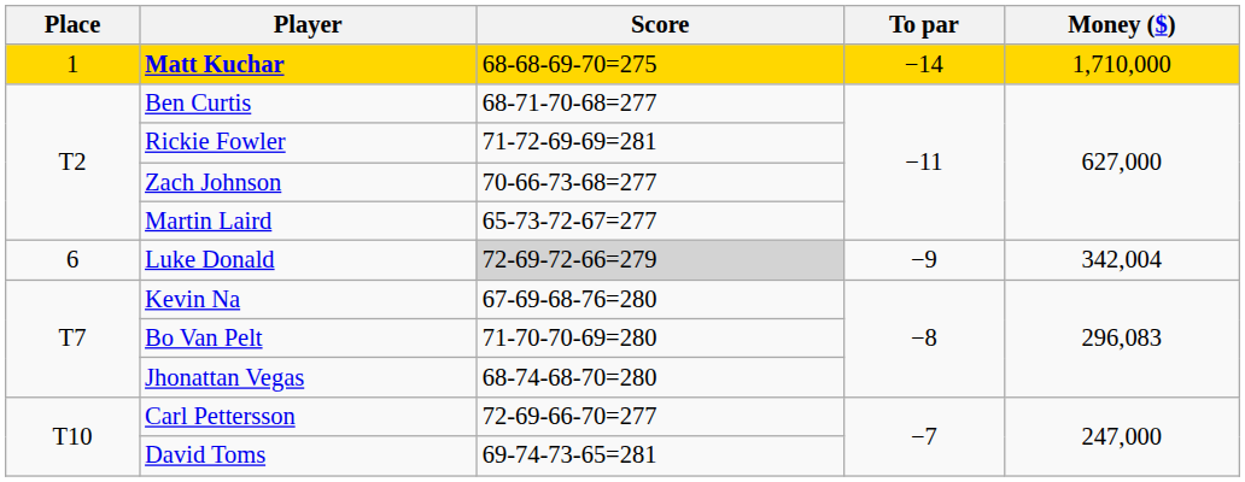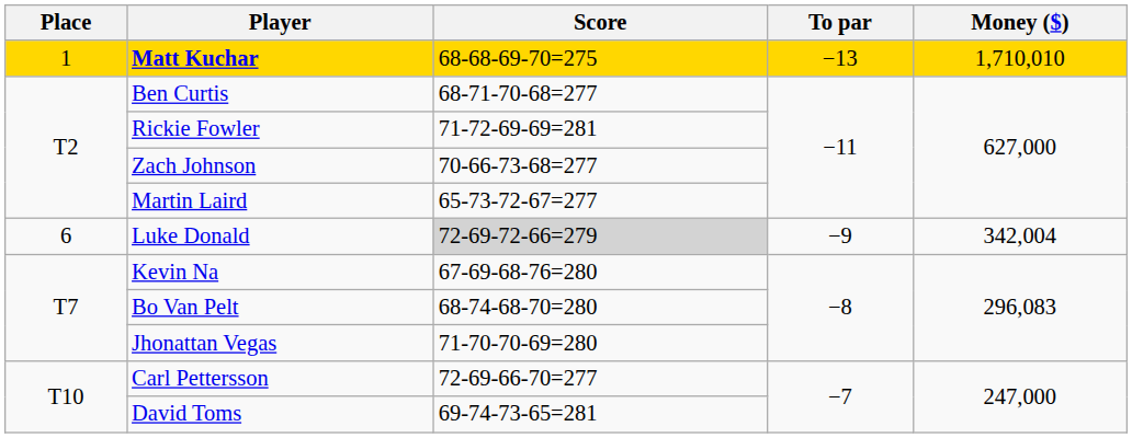Matt Kuchar | To par: −14 -> −13
Matt Kuchar | Money ($): 1,710,000 -> 1,710,010
Bo Van Pelt | Score: 71-70-70-69=280 -> 68-74-68-70=280
Jhonattan Vegas | Score: 68-74-68-70=280 -> 71-70-70-69=280
